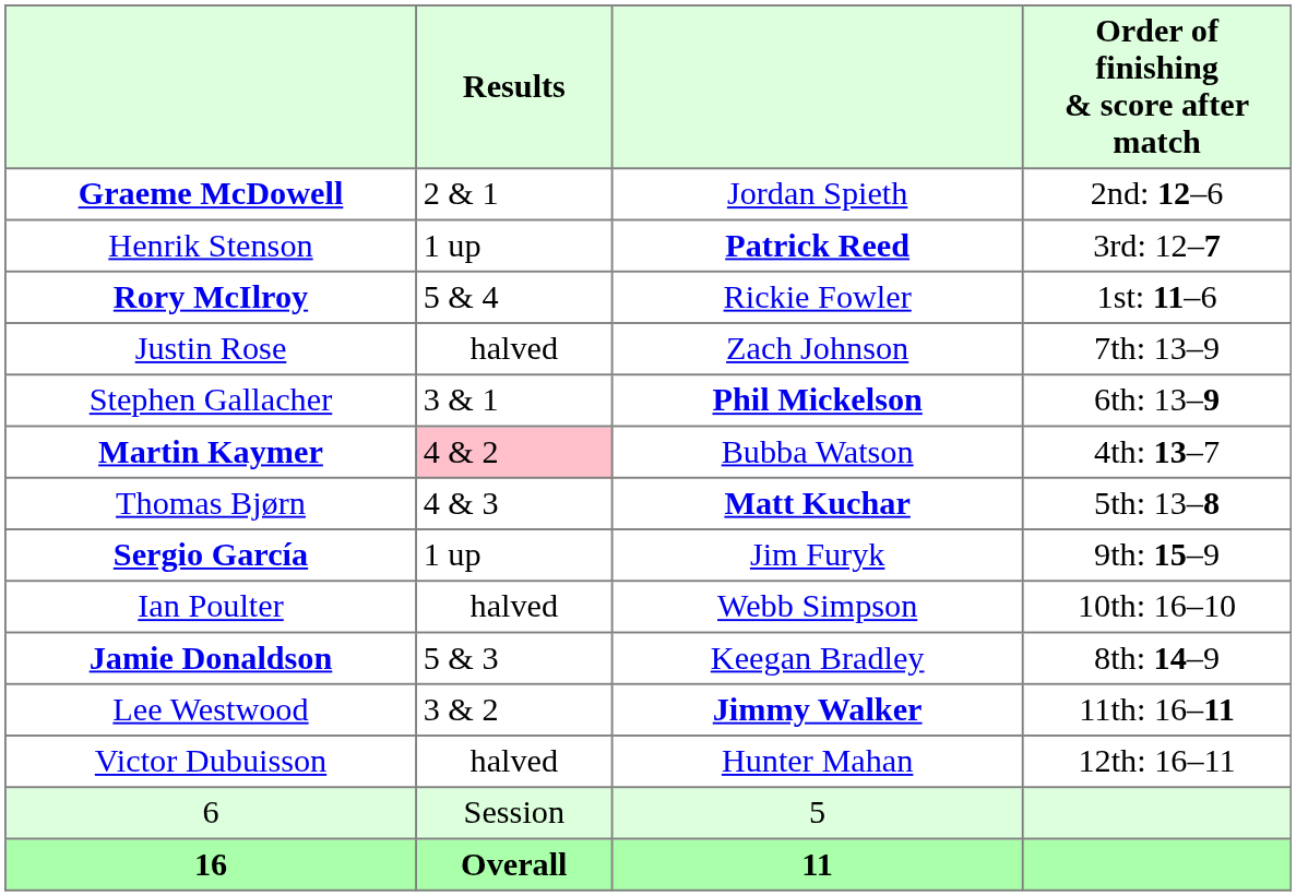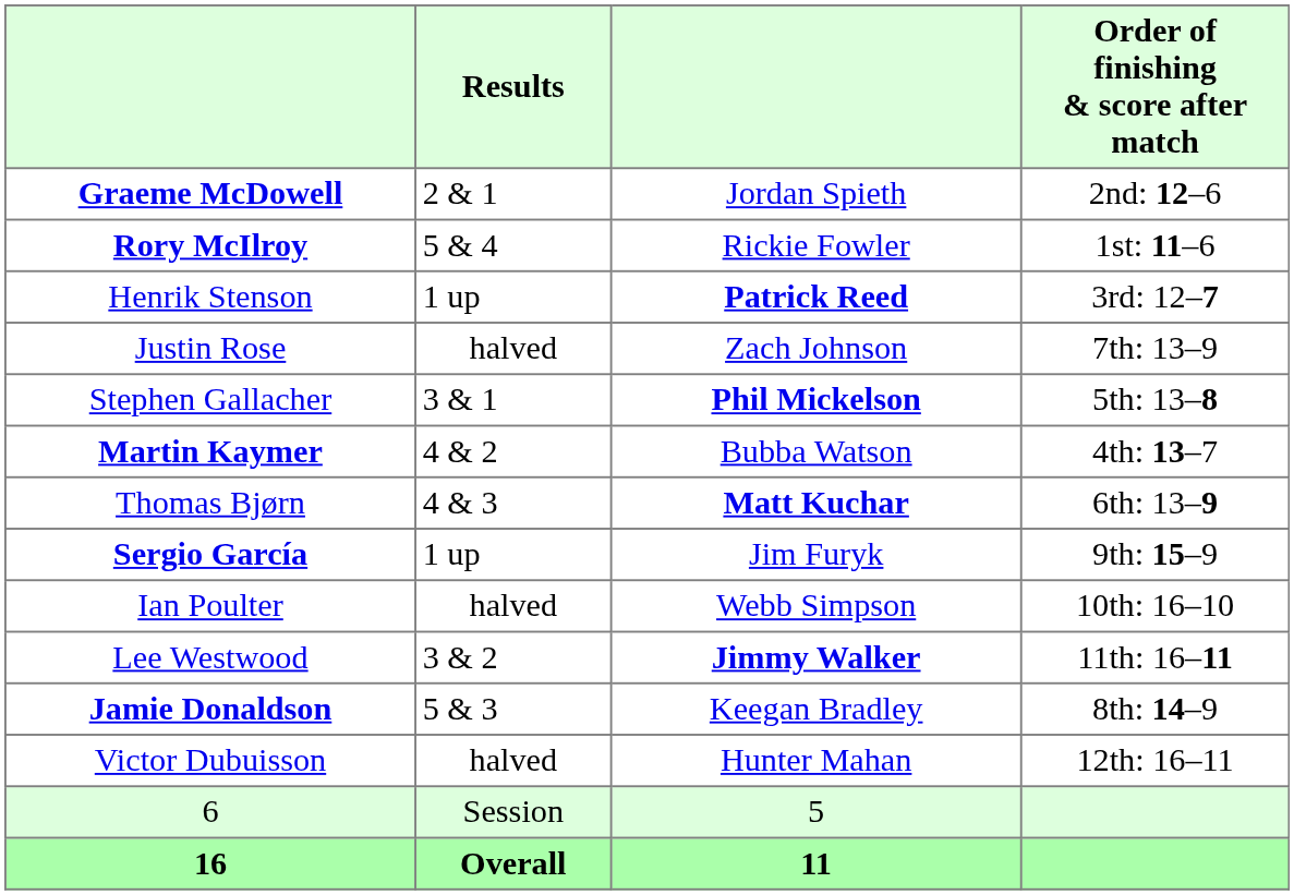rows swapped: Henrik Stenson <-> Rory McIlroy
Stephen Gallacher | Order of finishing & score after match: 6th: 13–9 -> 5th: 13–8
Martin Kaymer | Results: pink background -> no background
Thomas Bjørn | Order of finishing & score after match: 5th: 13–8 -> 6th: 13–9
rows swapped: Jamie Donaldson <-> Lee Westwood
